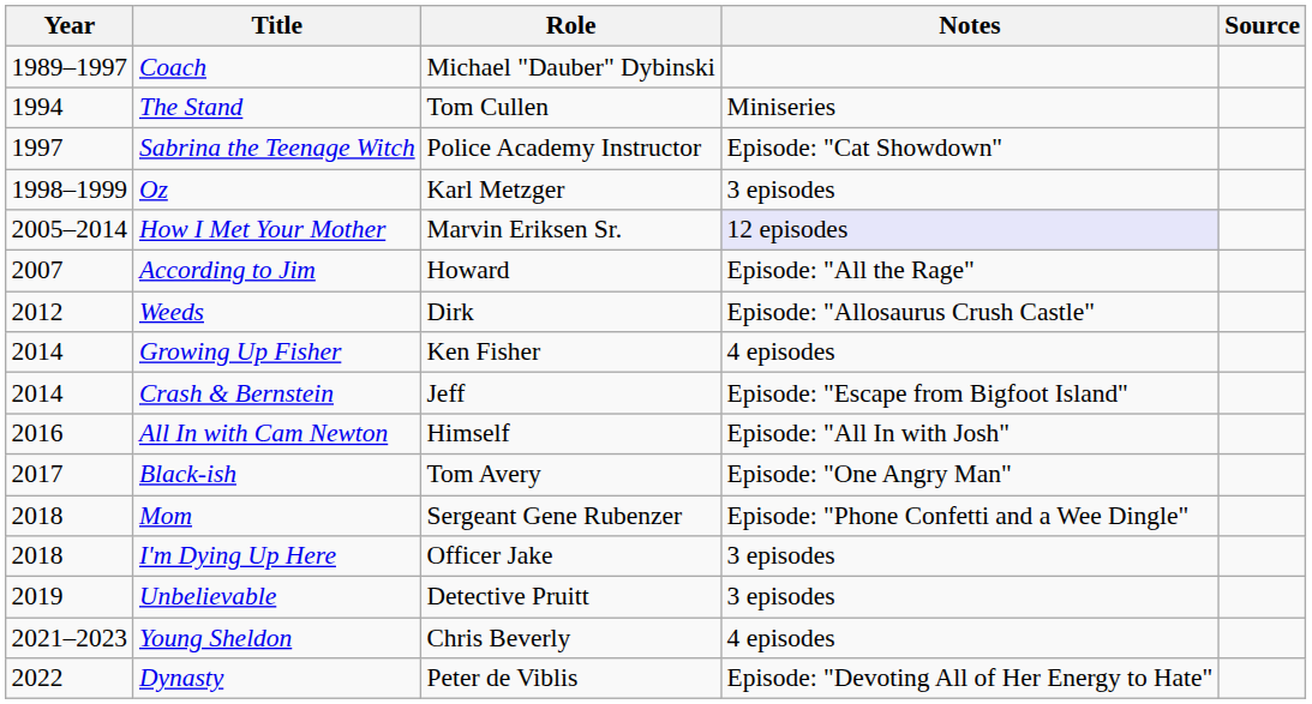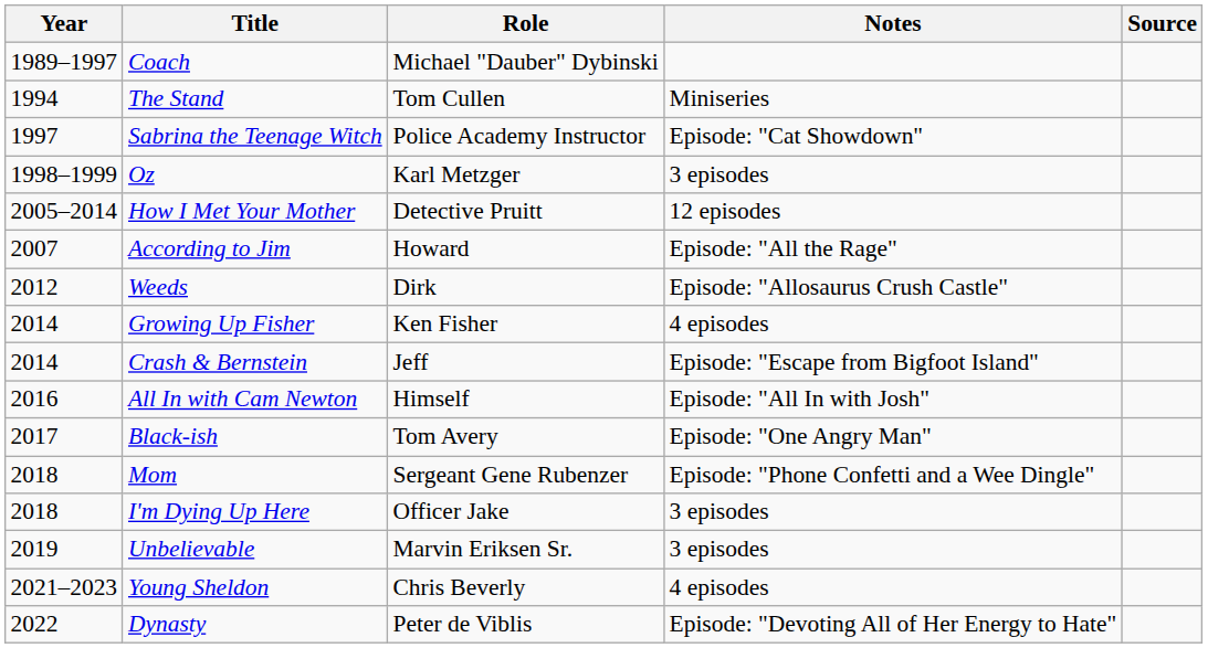How I Met Your Mother | Role: Marvin Eriksen Sr. -> Detective Pruitt
How I Met Your Mother | Notes: lavender background -> no background
Unbelievable | Role: Detective Pruitt -> Marvin Eriksen Sr.
